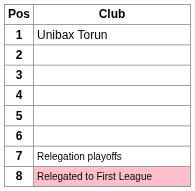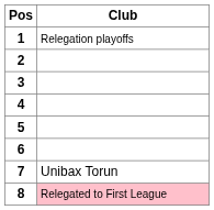1 | Club: Unibax Torun -> Relegation playoffs
7 | Club: Relegation playoffs -> Unibax Torun
